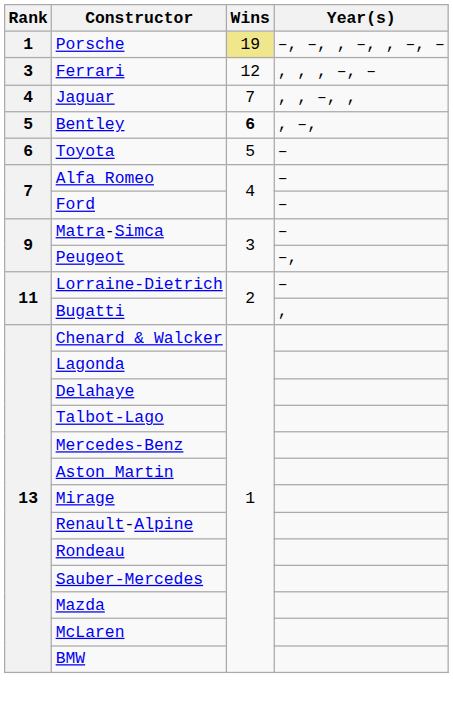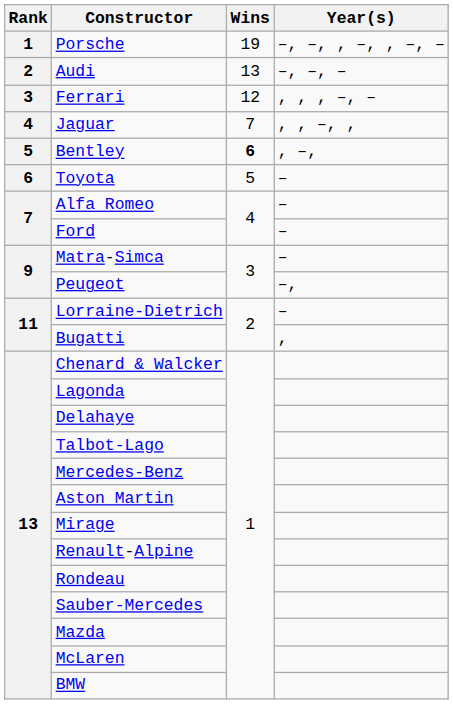Porsche | Wins: khaki background -> no background
+ row: 2 | Audi | 13 | –, –, –
